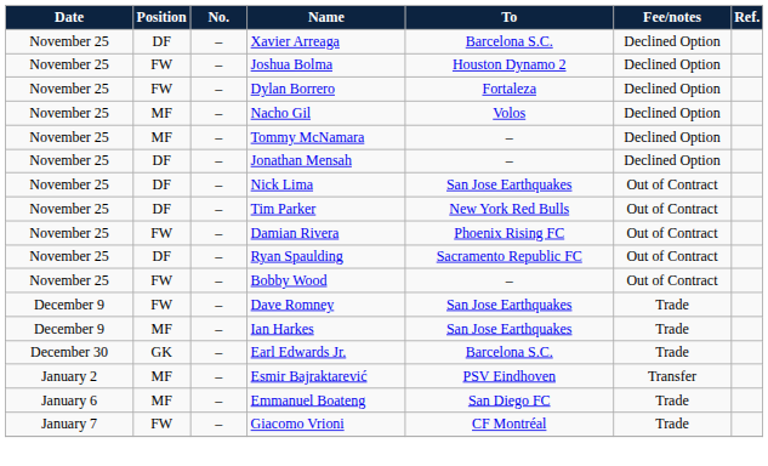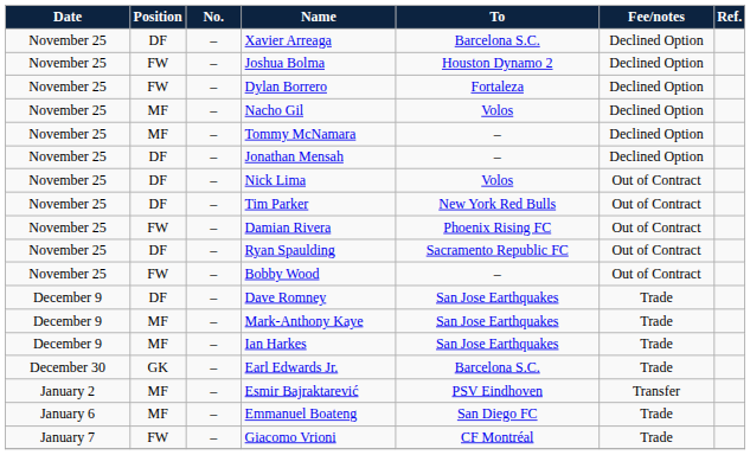Nick Lima | To: San Jose Earthquakes -> Volos
Dave Romney | Position: FW -> DF
+ row: December 9 | MF | – | Mark-Anthony Kaye | San Jose Earthquakes | Trade
